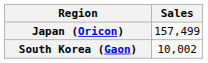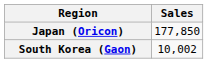Japan (Oricon) | Sales: 157,499 -> 177,850
